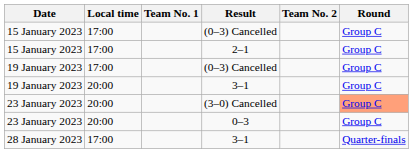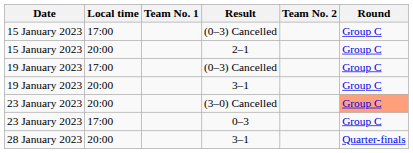2–1 | Local time: 17:00 -> 20:00
0–3 | Local time: 20:00 -> 17:00
28 January 2023 / 3–1 | Local time: 17:00 -> 20:00
